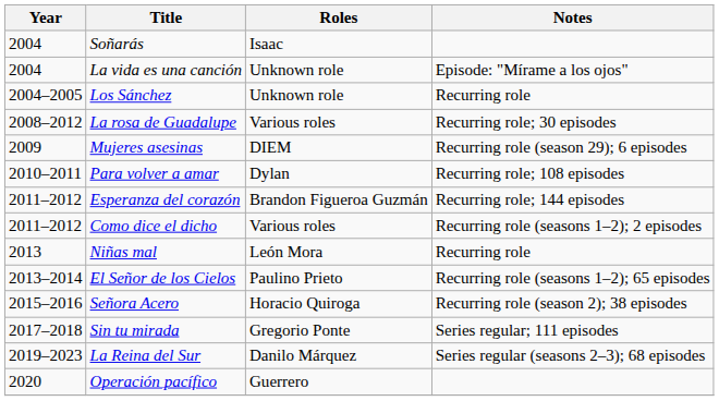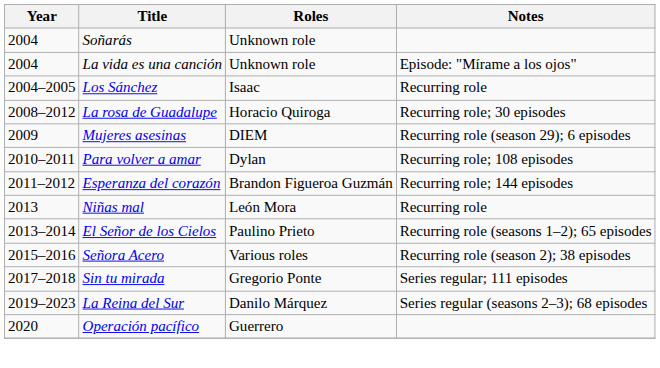Soñarás | Roles: Isaac -> Unknown role
Los Sánchez | Roles: Unknown role -> Isaac
La rosa de Guadalupe | Roles: Various roles -> Horacio Quiroga
- row: 2011–2012 | Como dice el dicho | Various roles | Recurring role (seasons 1–2); 2 episodes
Señora Acero | Roles: Horacio Quiroga -> Various roles
